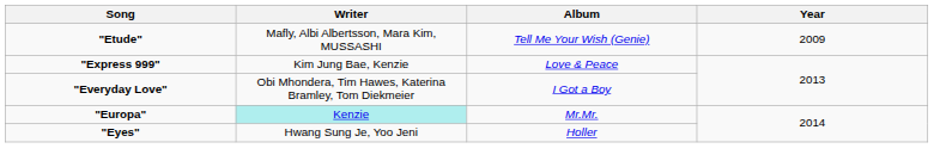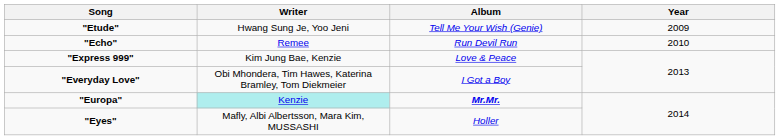"Etude" | Writer: Mafly, Albi Albertsson, Mara Kim, MUSSASHI -> Hwang Sung Je, Yoo Jeni
+ row: "Echo" | Remee | Run Devil Run | 2010
"Europa" | Album: normal -> bold
"Eyes" | Writer: Hwang Sung Je, Yoo Jeni -> Mafly, Albi Albertsson, Mara Kim, MUSSASHI
